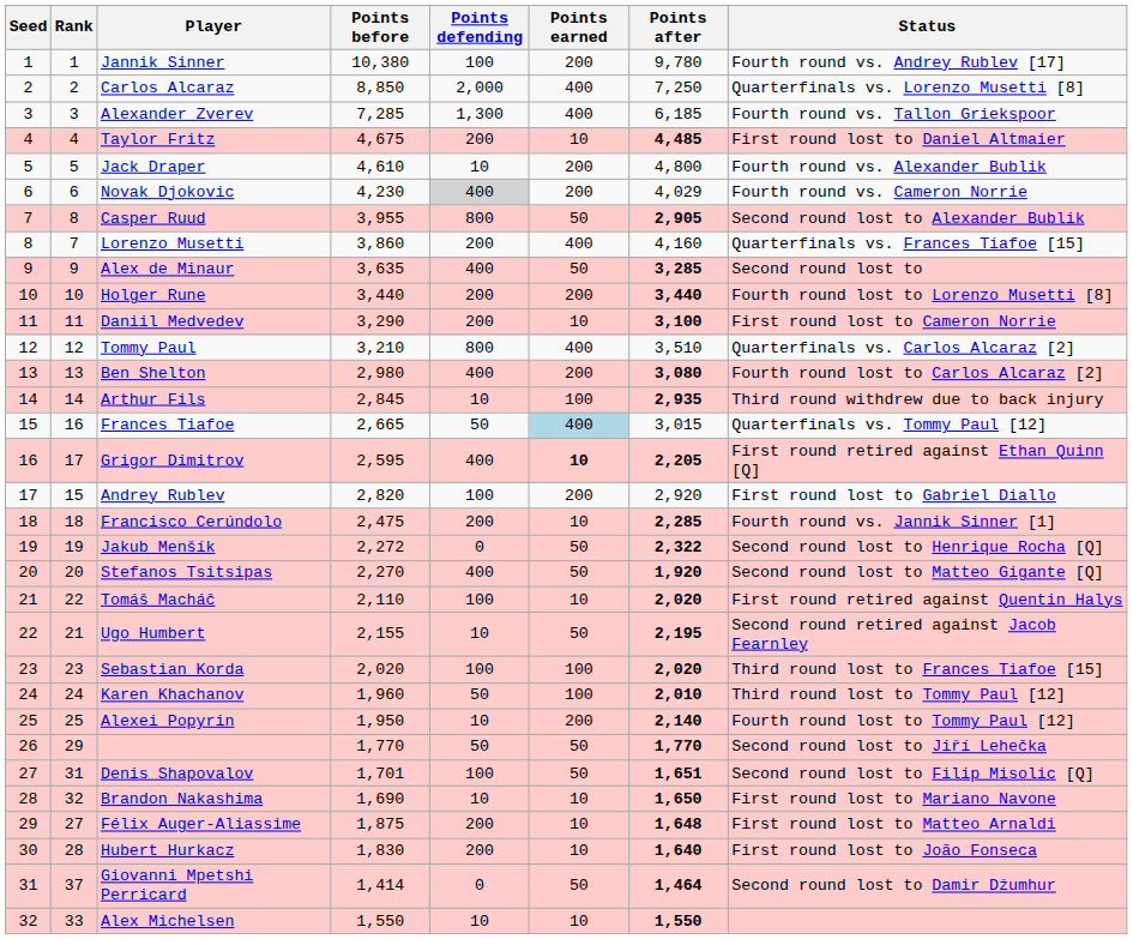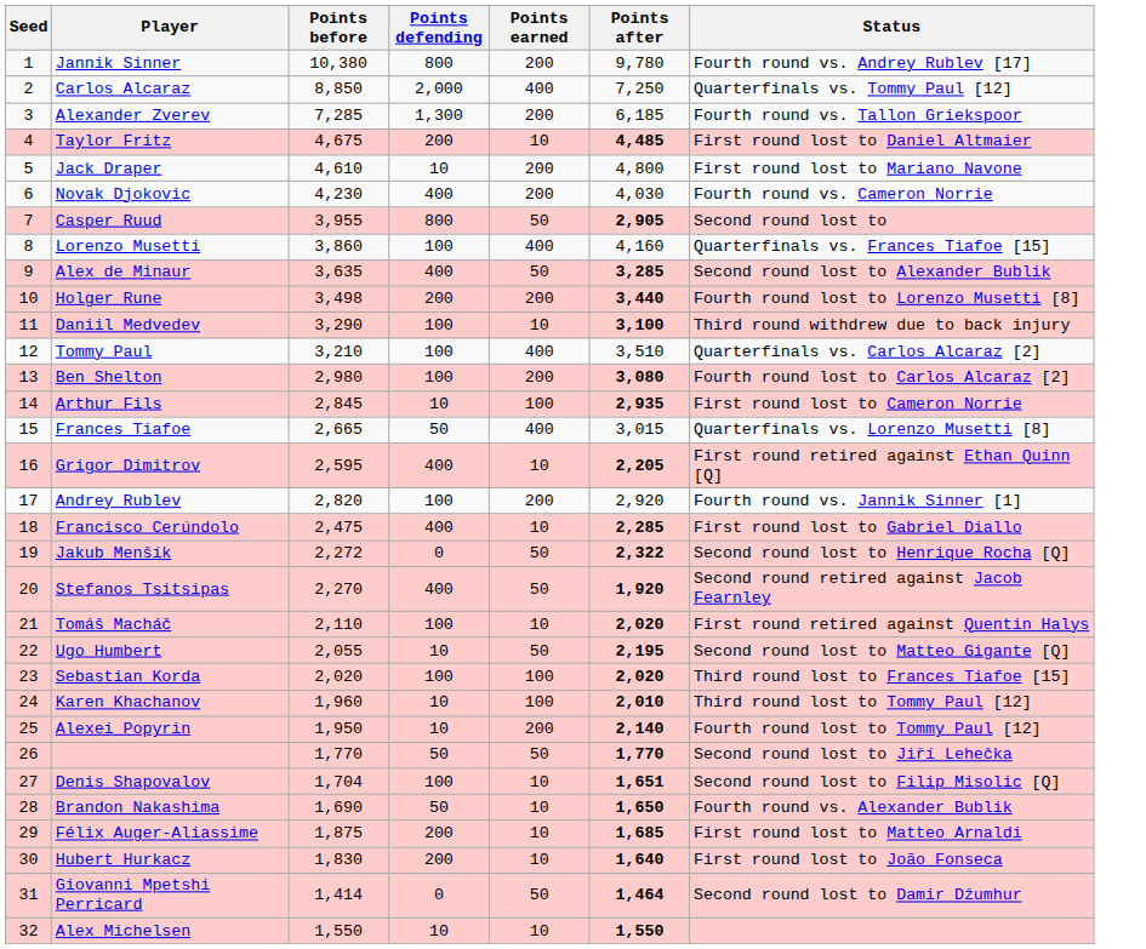- column: Rank | 1 | 2 | 3 | 4 | 5 | 6 | 8 | 7 | 9 | 10 | 11 | 12 | 13 | 14 | 16 | 17 | 15 | 18 | 19 | 20 | 22 | 21 | 23 | 24 | 25 | 29 | 31 | 32 | 27 | 28 | 37 | 33
Jannik Sinner | Points defending: 100 -> 800
Carlos Alcaraz | Status: Quarterfinals vs. Lorenzo Musetti [8] -> Quarterfinals vs. Tommy Paul [12]
Alexander Zverev | Points earned: 400 -> 200
Jack Draper | Status: Fourth round vs. Alexander Bublik -> First round lost to Mariano Navone
Novak Djokovic | Points defending: lightgrey background -> no background
Novak Djokovic | Points after: 4,029 -> 4,030
Casper Ruud | Status: Second round lost to Alexander Bublik -> Second round lost to
Lorenzo Musetti | Points defending: 200 -> 100
Alex de Minaur | Status: Second round lost to -> Second round lost to Alexander Bublik
Holger Rune | Points before: 3,440 -> 3,498
Daniil Medvedev | Points defending: 200 -> 100
Daniil Medvedev | Status: First round lost to Cameron Norrie -> Third round withdrew due to back injury
Tommy Paul | Points defending: 800 -> 100
Ben Shelton | Points defending: 400 -> 100
Arthur Fils | Status: Third round withdrew due to back injury -> First round lost to Cameron Norrie
Frances Tiafoe | Points earned: lightblue background -> no background
Frances Tiafoe | Status: Quarterfinals vs. Tommy Paul [12] -> Quarterfinals vs. Lorenzo Musetti [8]
Grigor Dimitrov | Points earned: bold -> normal
Andrey Rublev | Status: First round lost to Gabriel Diallo -> Fourth round vs. Jannik Sinner [1]
Francisco Cerúndolo | Points defending: 200 -> 400
Francisco Cerúndolo | Status: Fourth round vs. Jannik Sinner [1] -> First round lost to Gabriel Diallo
Stefanos Tsitsipas | Status: Second round lost to Matteo Gigante [Q] -> Second round retired against Jacob Fearnley
Ugo Humbert | Points before: 2,155 -> 2,055
Ugo Humbert | Status: Second round retired against Jacob Fearnley -> Second round lost to Matteo Gigante [Q]
Karen Khachanov | Points defending: 50 -> 10
Denis Shapovalov | Points before: 1,701 -> 1,704
Denis Shapovalov | Points earned: 50 -> 10
Brandon Nakashima | Points defending: 10 -> 50
Brandon Nakashima | Status: First round lost to Mariano Navone -> Fourth round vs. Alexander Bublik
Félix Auger-Aliassime | Points after: 1,648 -> 1,685
